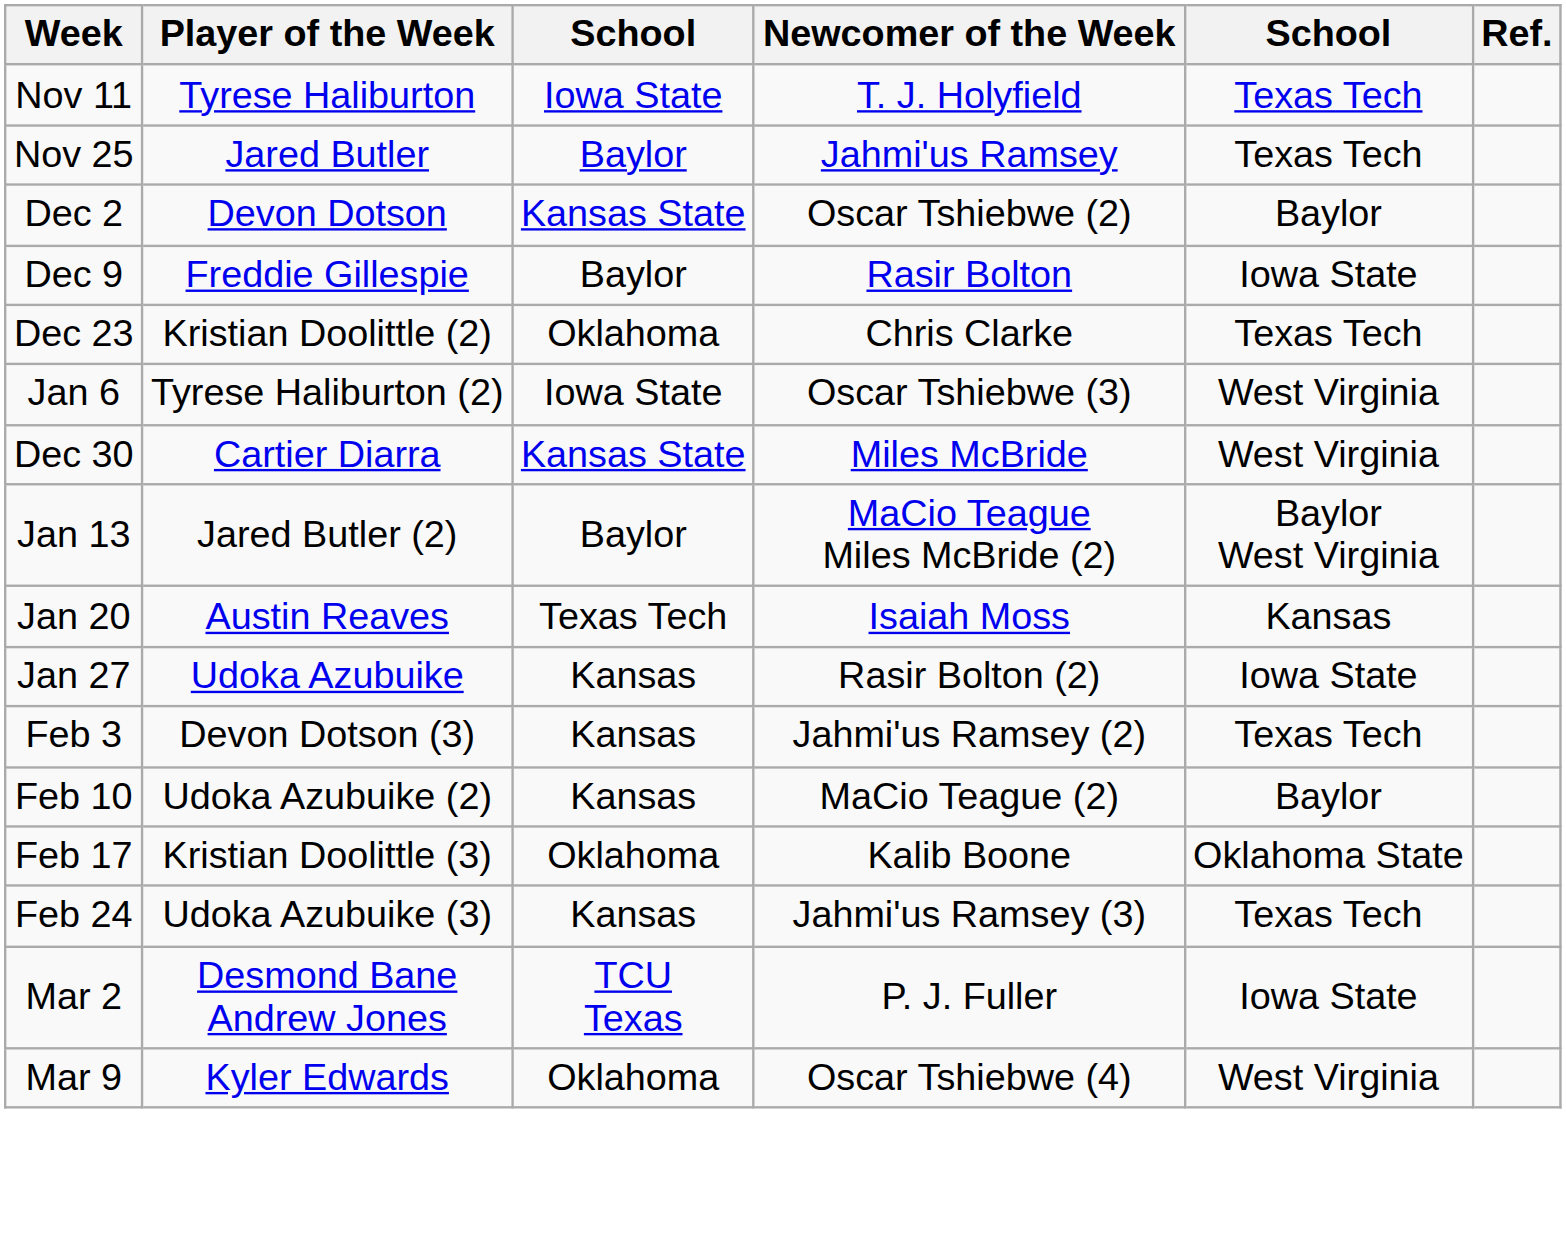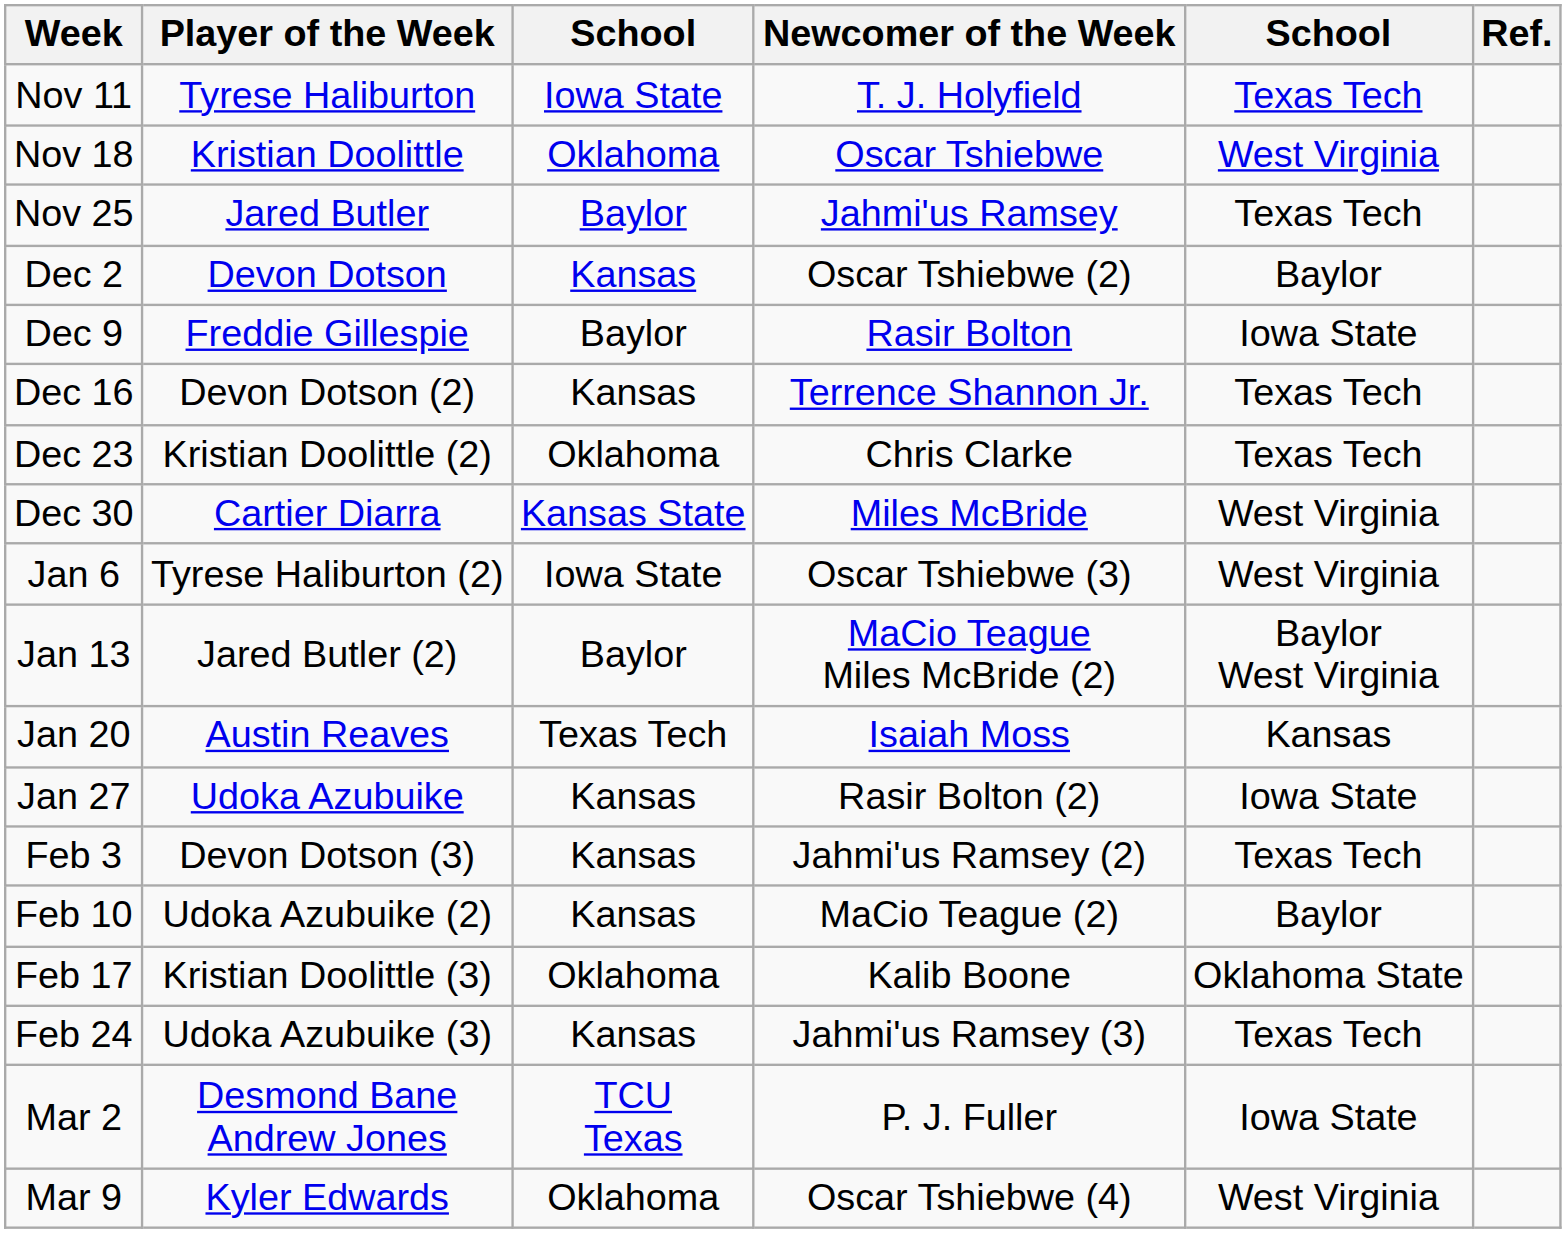+ row: Nov 18 | Kristian Doolittle | Oklahoma | Oscar Tshiebwe | West Virginia
Dec 2 | column 3: Kansas State -> Kansas
+ row: Dec 16 | Devon Dotson (2) | Kansas | Terrence Shannon Jr. | Texas Tech
rows swapped: Dec 30 <-> Jan 6
